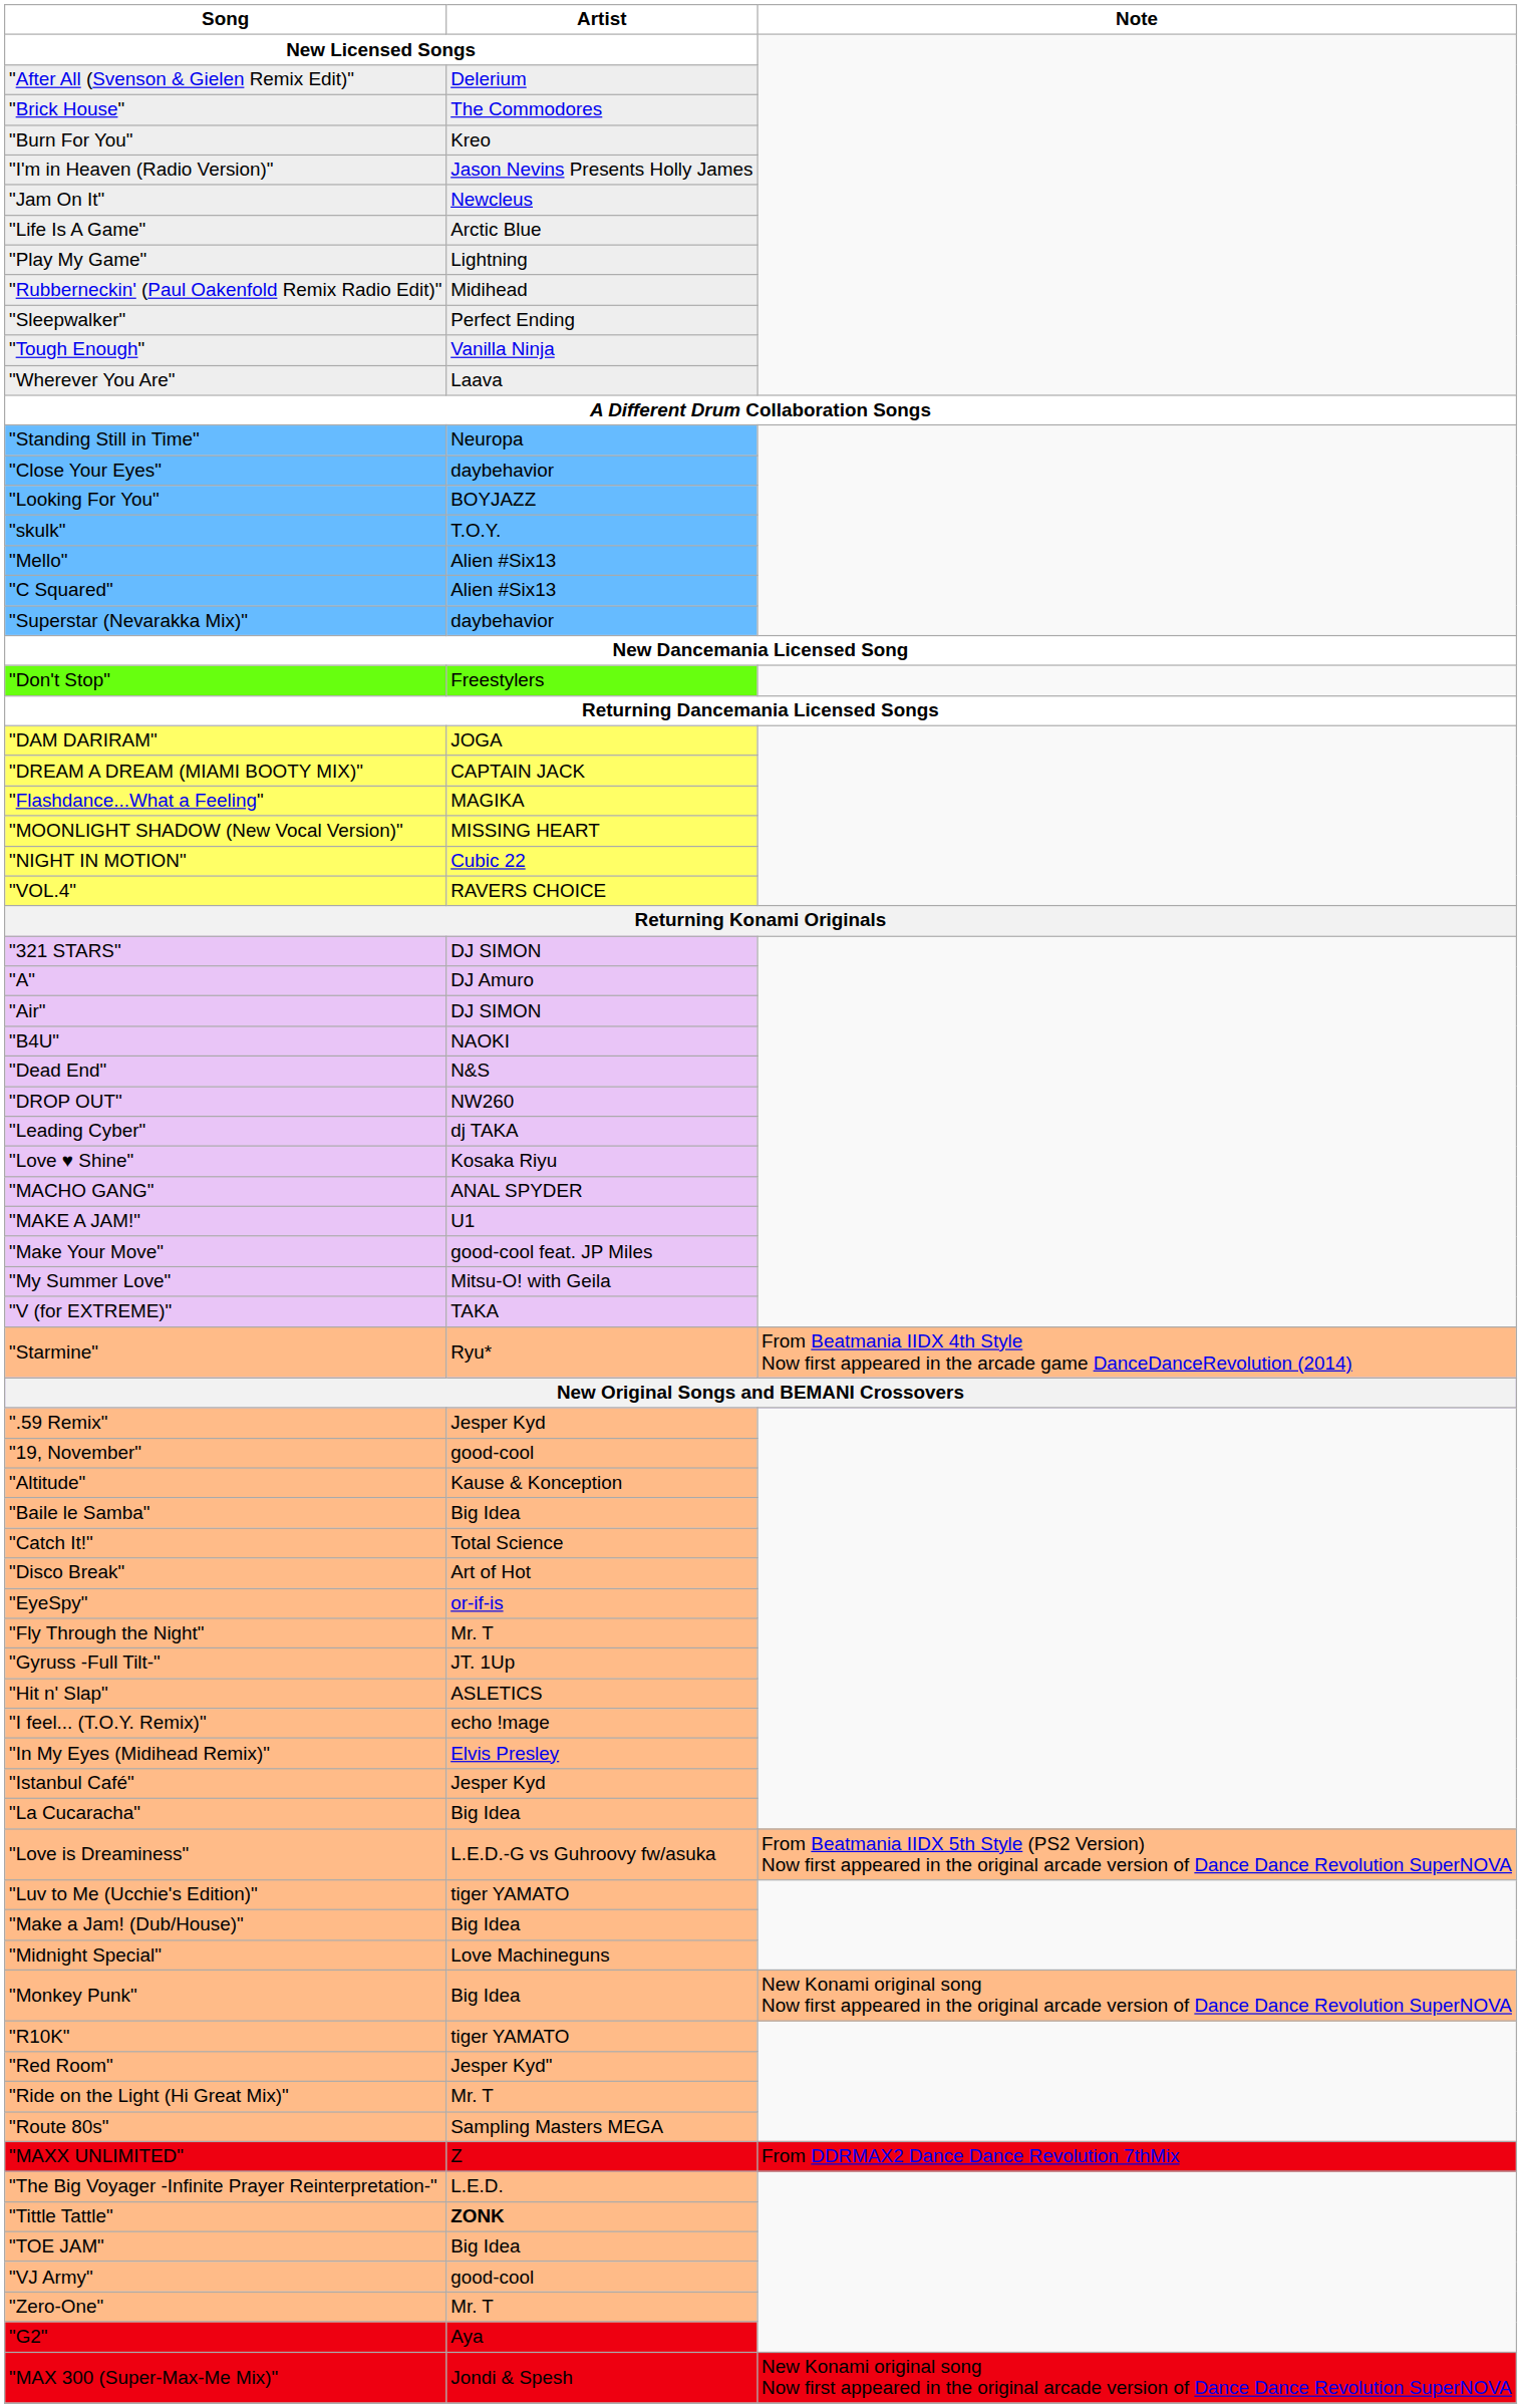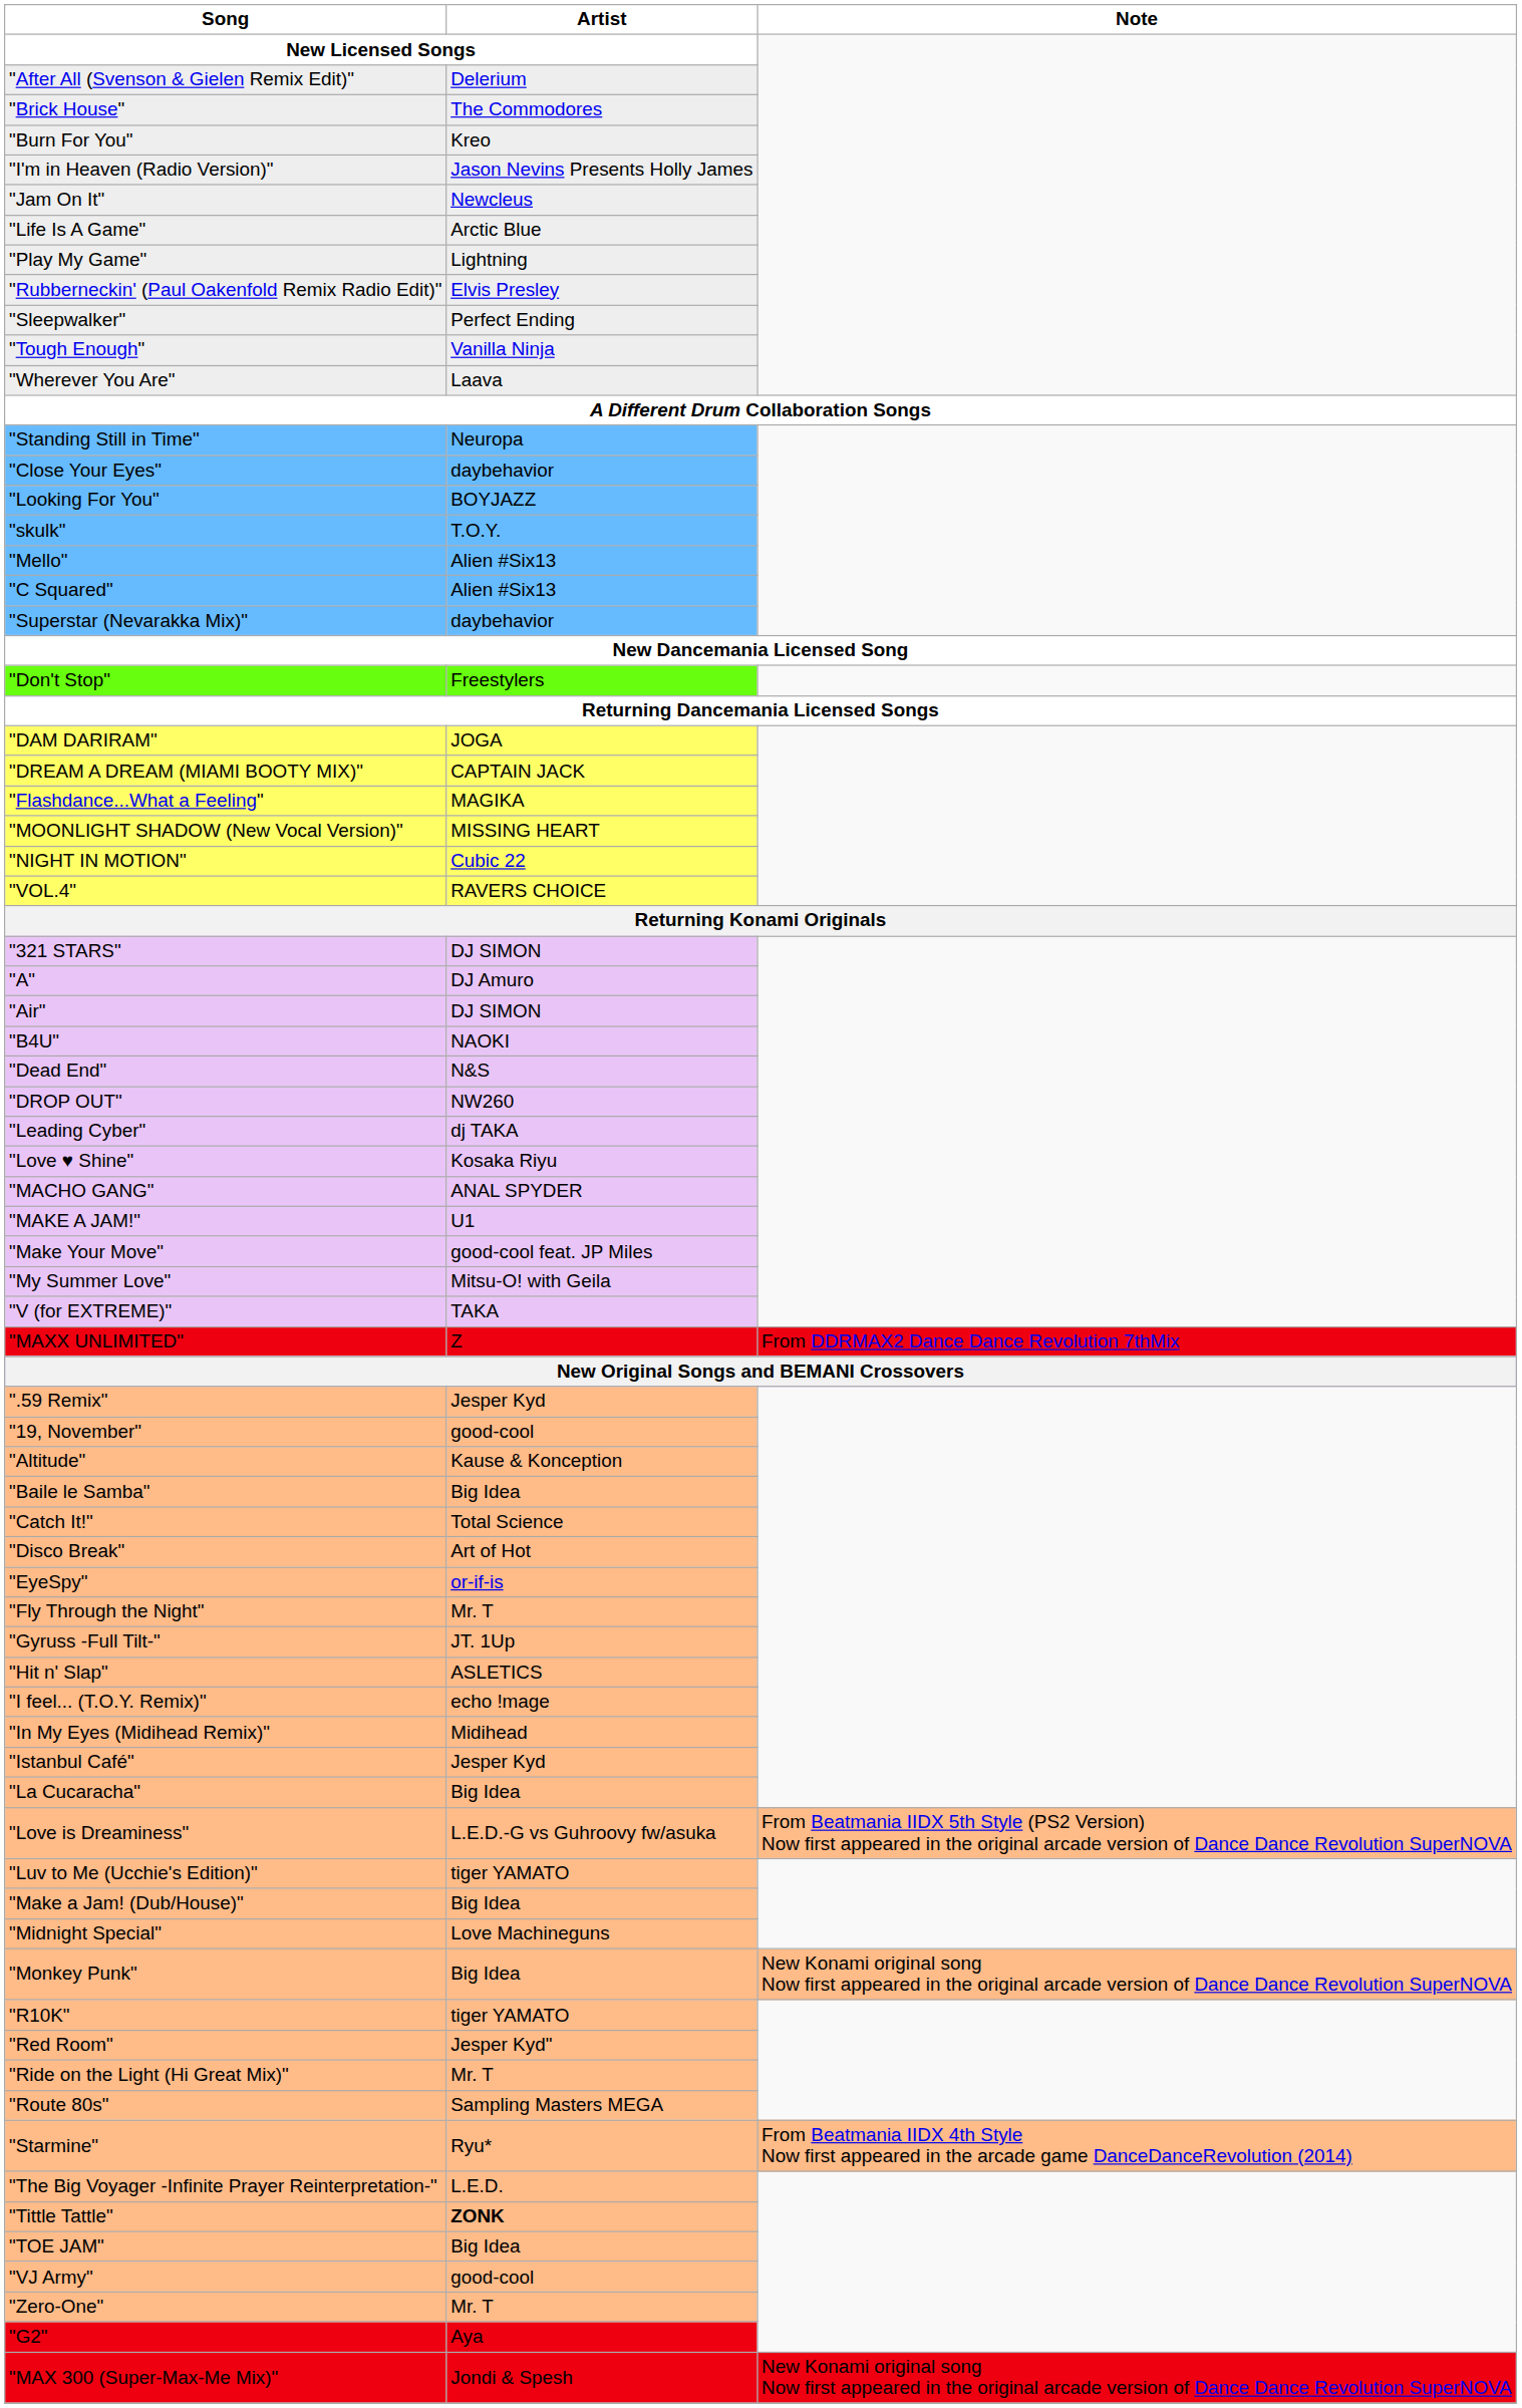"Rubberneckin' (Paul Oakenfold Remix Radio Edit)" | Artist / New Licensed Songs: Midihead -> Elvis Presley
rows swapped: "MAXX UNLIMITED" <-> "Starmine"
"In My Eyes (Midihead Remix)" | Artist / New Licensed Songs: Elvis Presley -> Midihead
